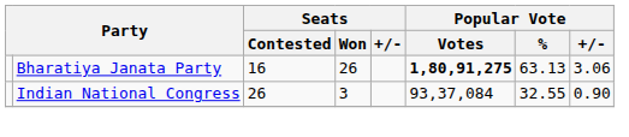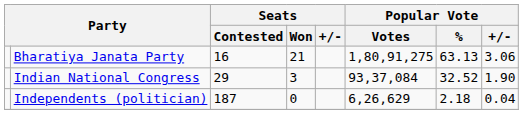Bharatiya Janata Party | Seats / Won: 26 -> 21
Bharatiya Janata Party | Popular Vote / Votes: bold -> normal
Indian National Congress | Seats / Contested: 26 -> 29
Indian National Congress | Popular Vote / %: 32.55 -> 32.52
Indian National Congress | Popular Vote / +/-: 0.90 -> 1.90
+ row: Independents (politician) | 187 | 0 | 6,26,629 | 2.18 | 0.04
